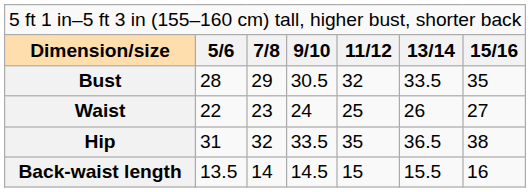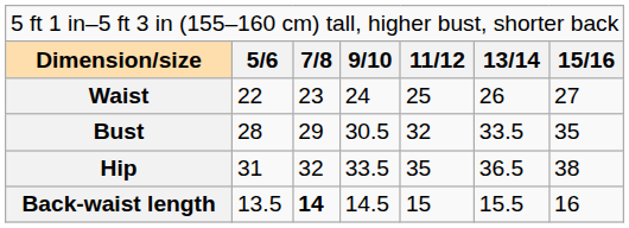rows swapped: Bust <-> Waist
Back-waist length | column 3: normal -> bold
